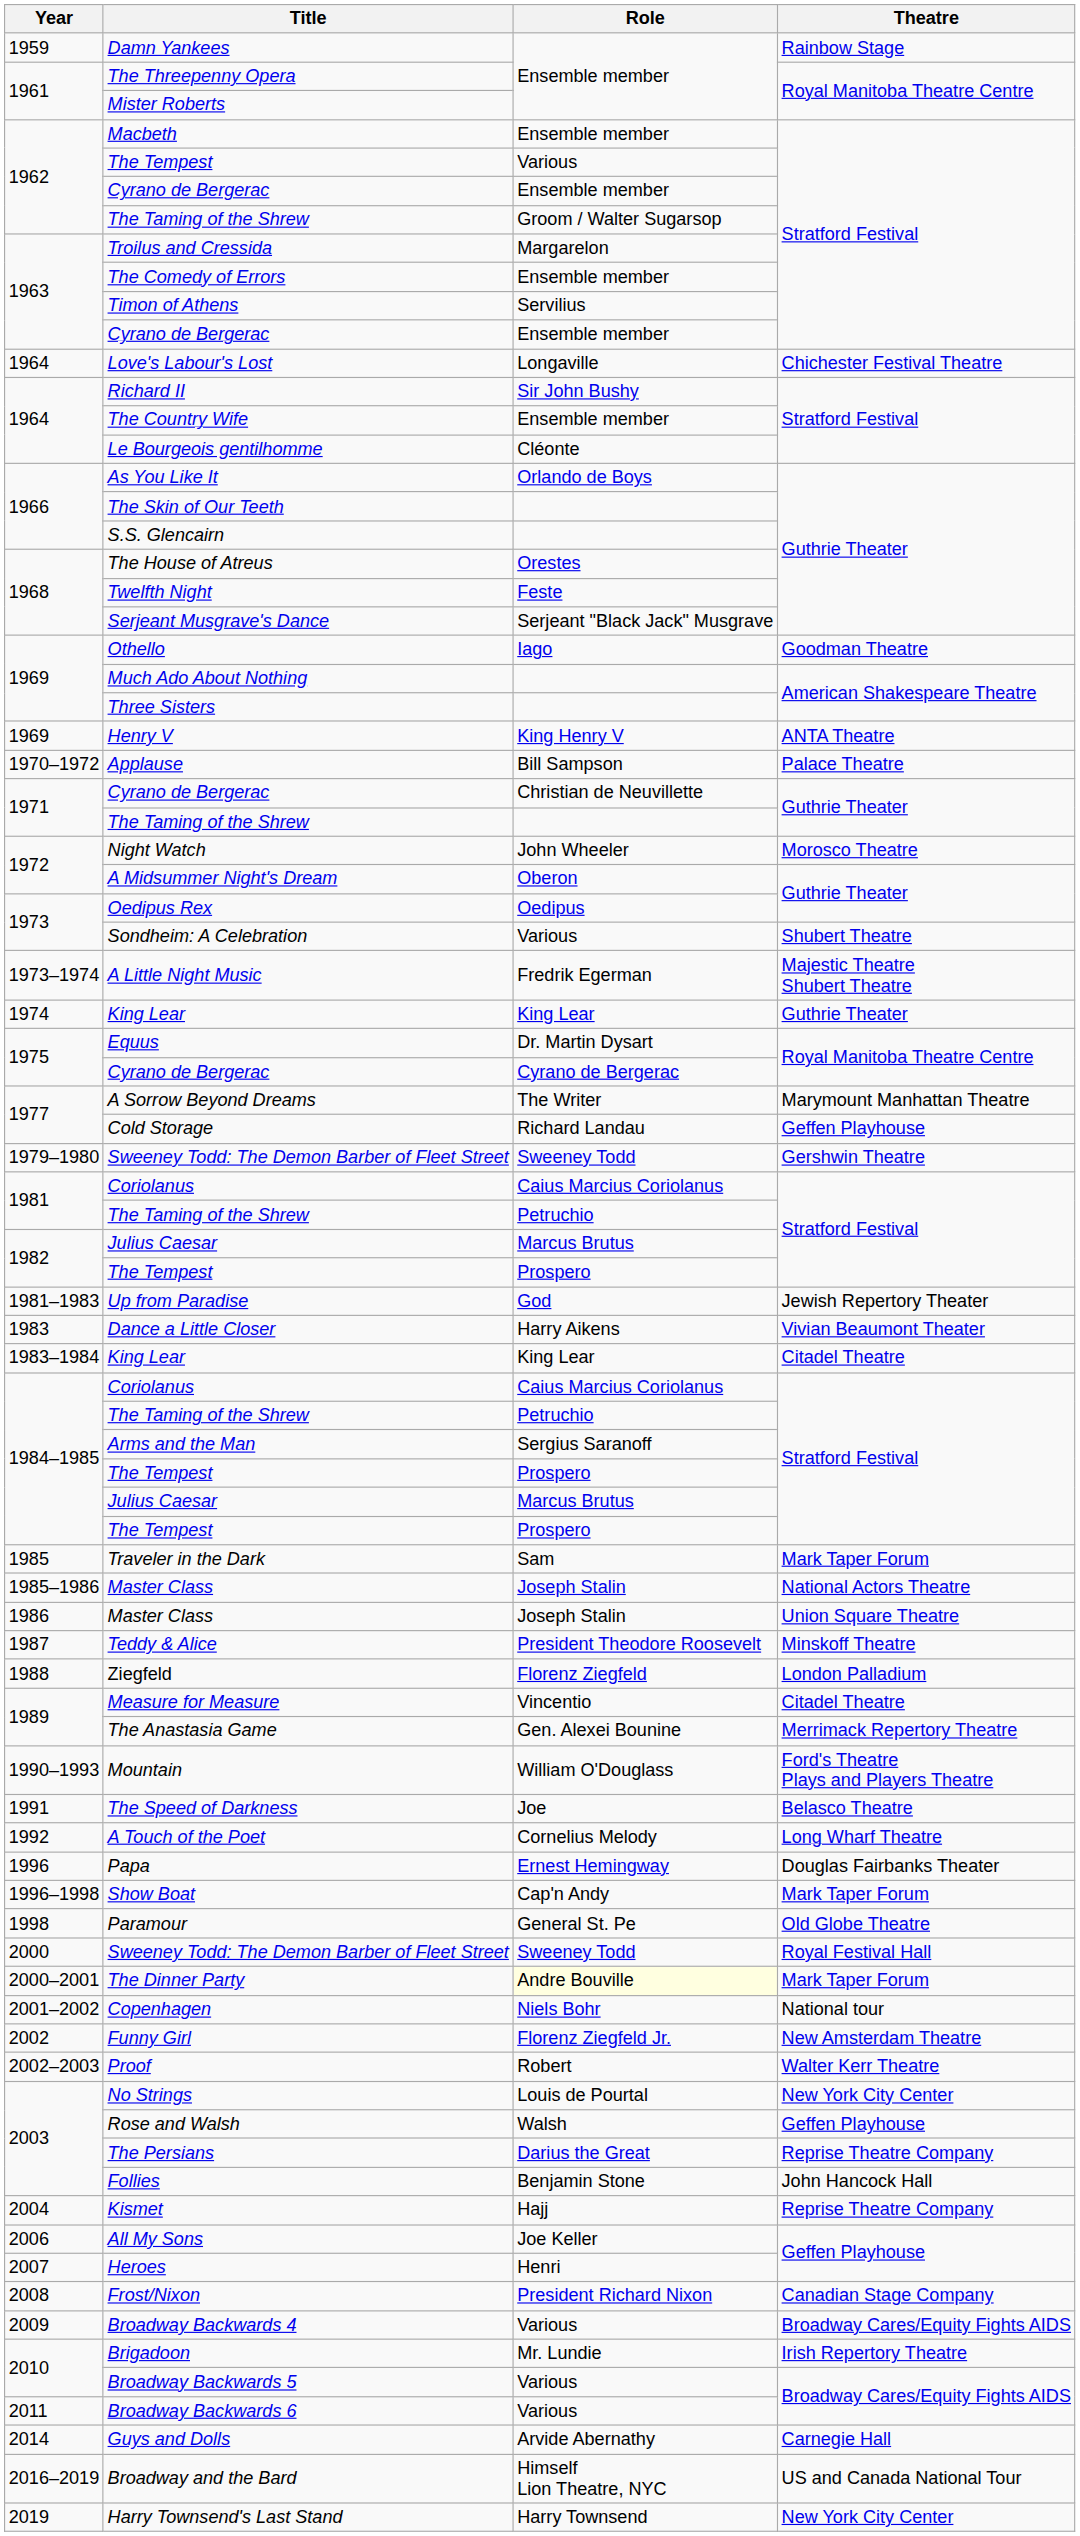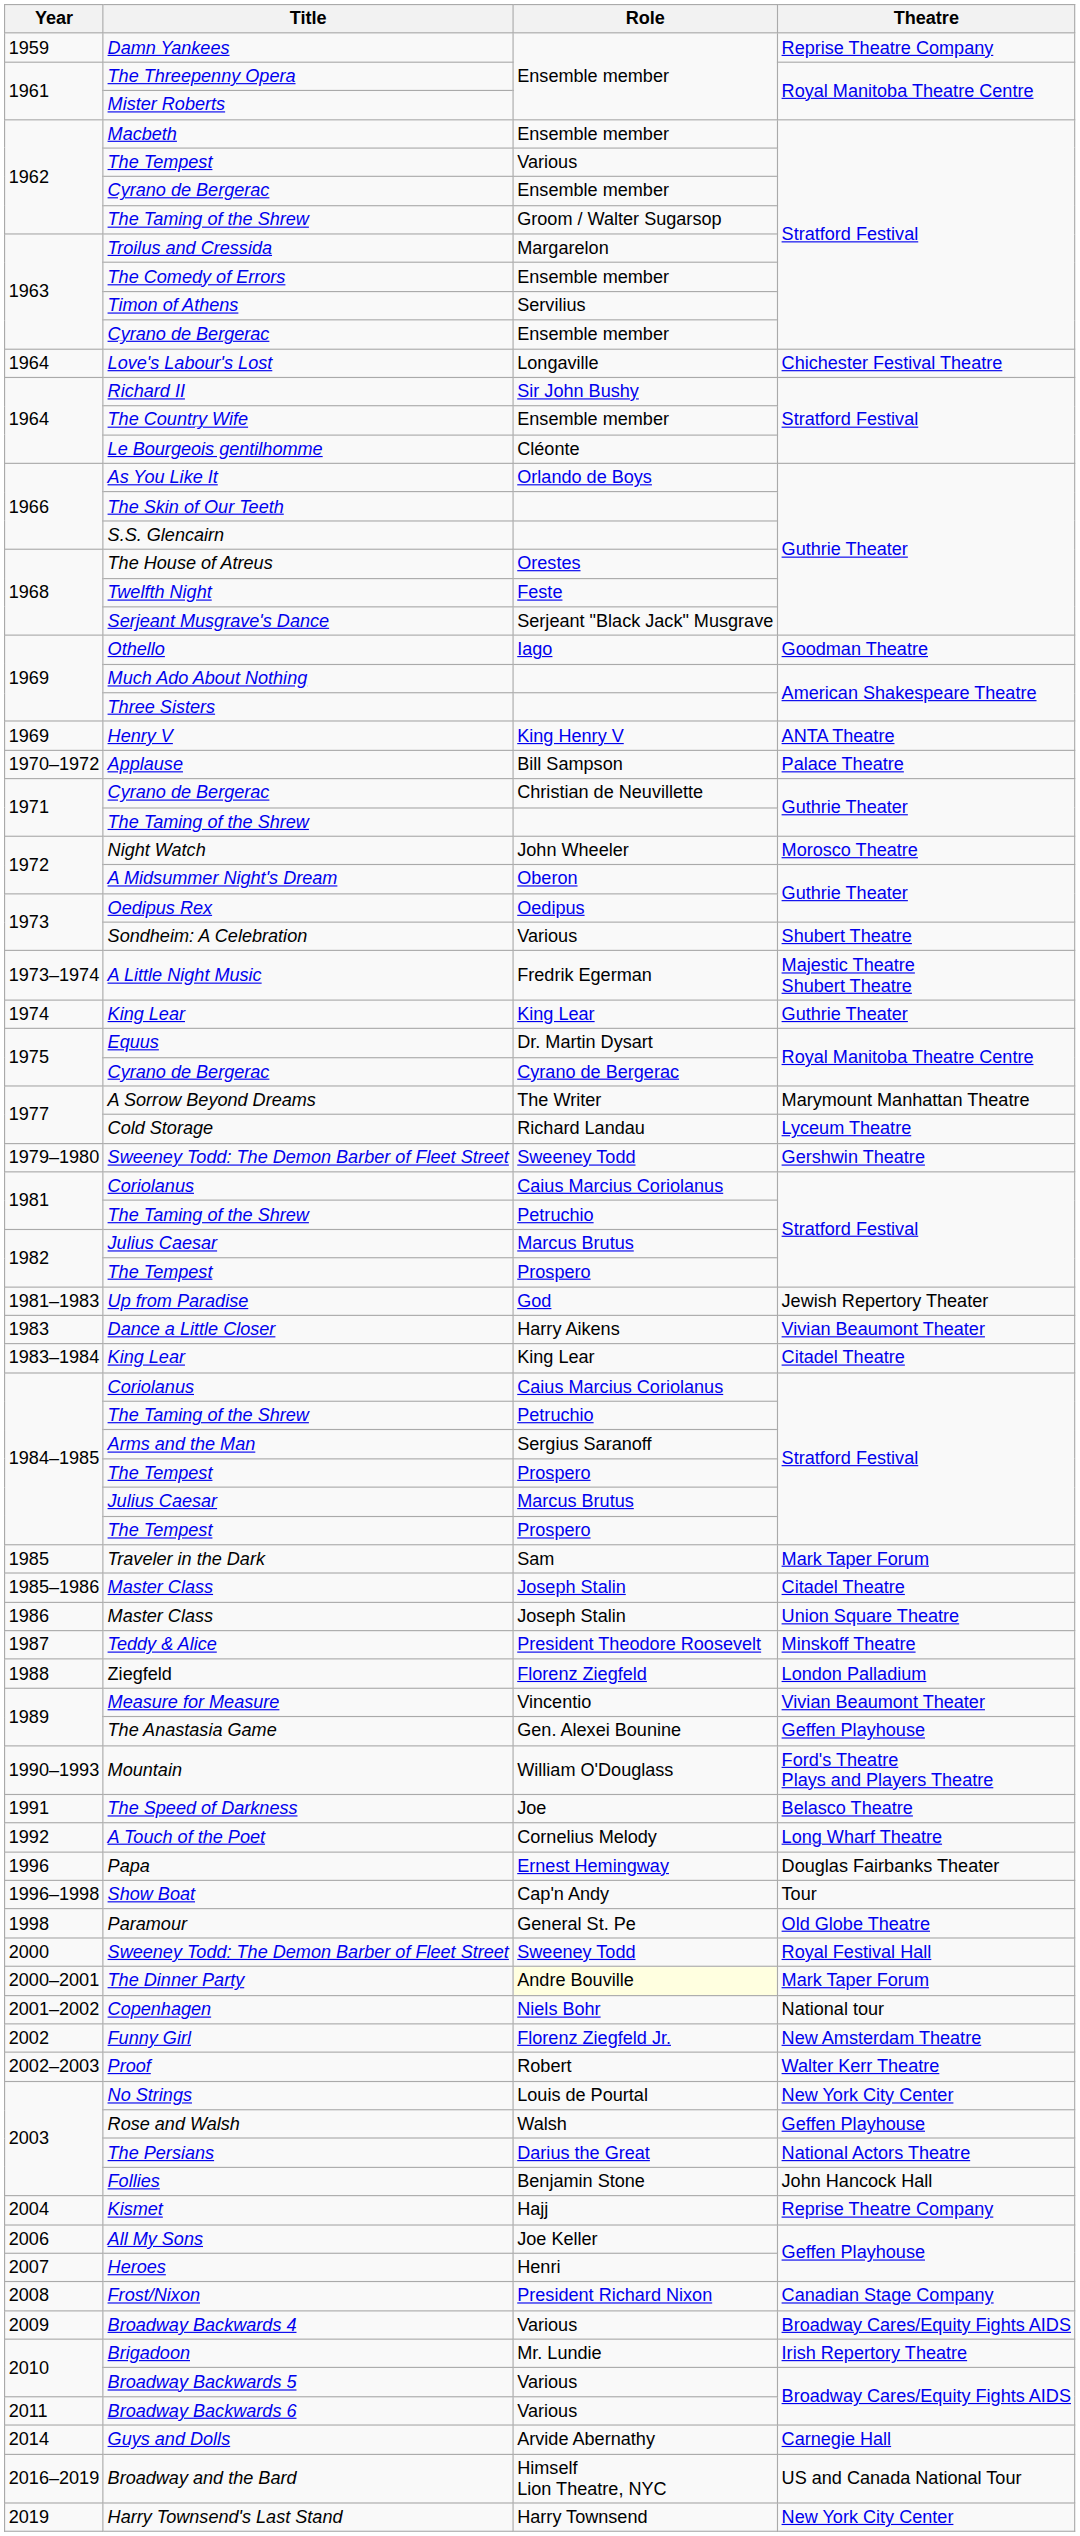Damn Yankees | Theatre: Rainbow Stage -> Reprise Theatre Company
Cold Storage | Theatre: Geffen Playhouse -> Lyceum Theatre
1985–1986 / Master Class | Theatre: National Actors Theatre -> Citadel Theatre
Measure for Measure | Theatre: Citadel Theatre -> Vivian Beaumont Theater
The Anastasia Game | Theatre: Merrimack Repertory Theatre -> Geffen Playhouse
Show Boat | Theatre: Mark Taper Forum -> Tour
The Persians | Theatre: Reprise Theatre Company -> National Actors Theatre
